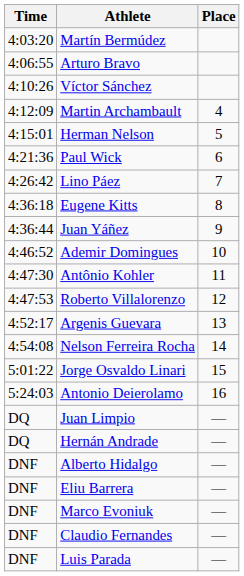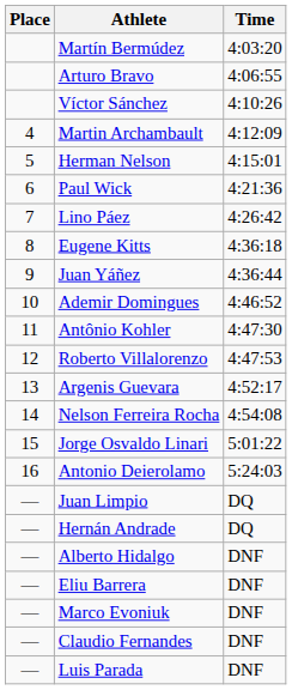columns swapped: Place <-> Time
